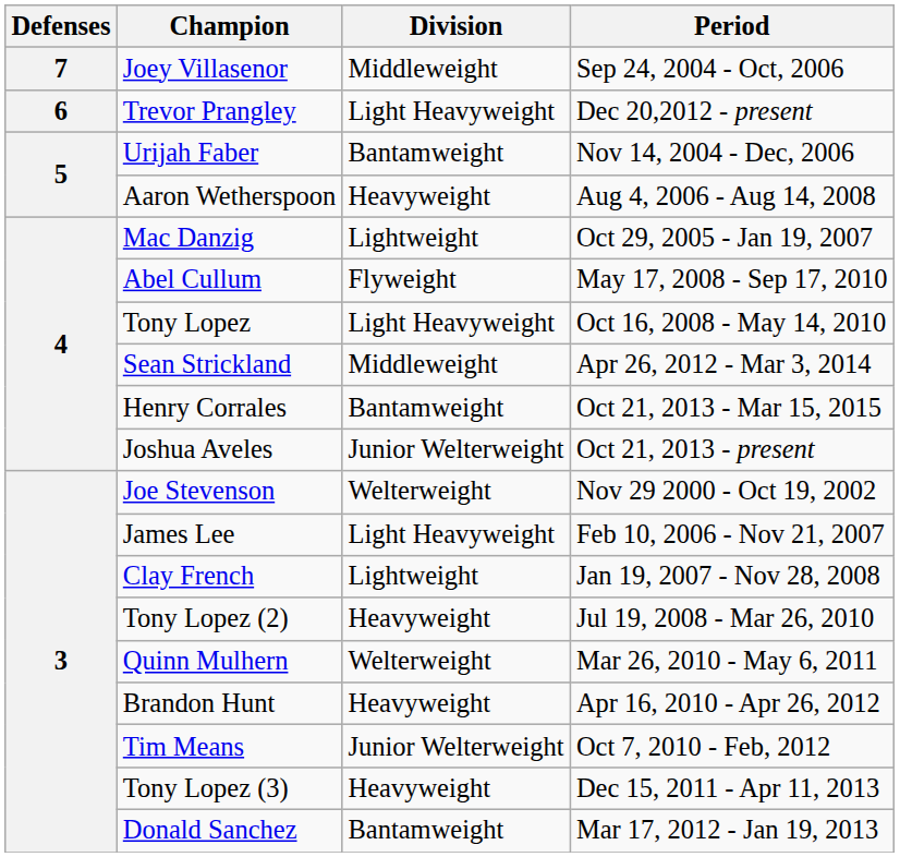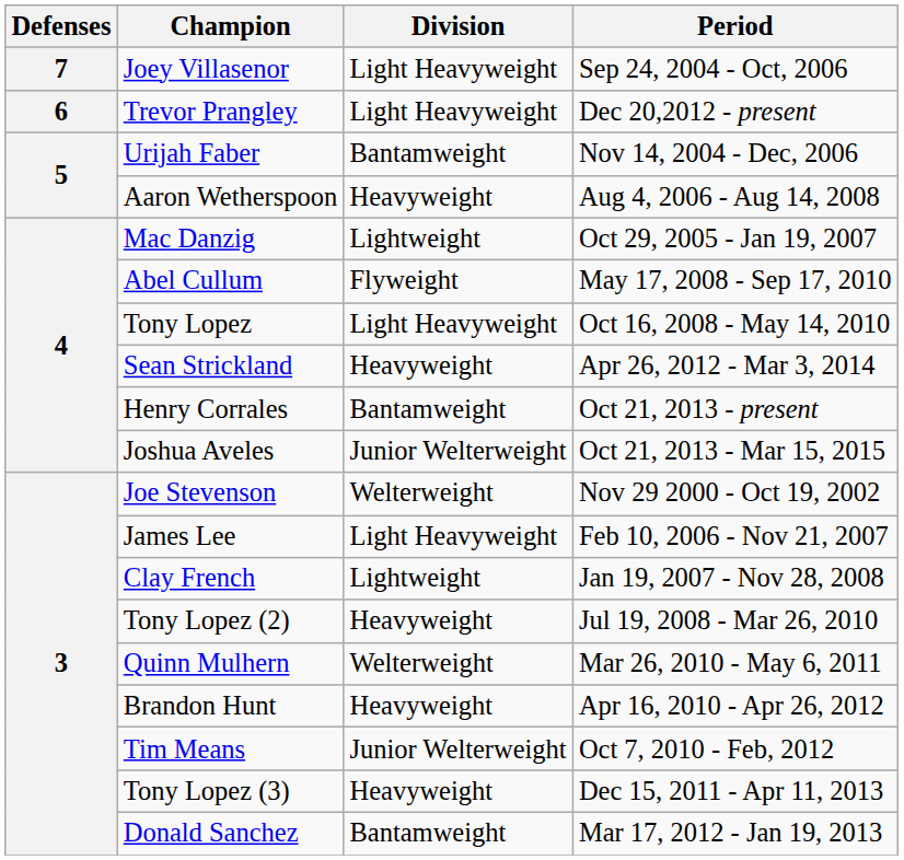Joey Villasenor | Division: Middleweight -> Light Heavyweight
Sean Strickland | Division: Middleweight -> Heavyweight
Henry Corrales | Period: Oct 21, 2013 - Mar 15, 2015 -> Oct 21, 2013 - present
Joshua Aveles | Period: Oct 21, 2013 - present -> Oct 21, 2013 - Mar 15, 2015
